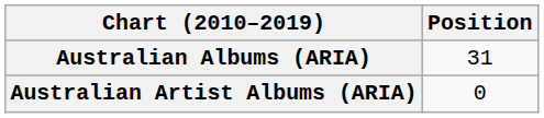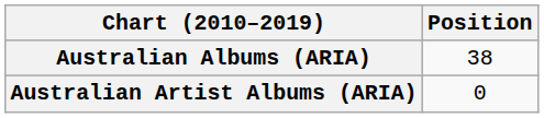Australian Albums (ARIA) | Position: 31 -> 38
